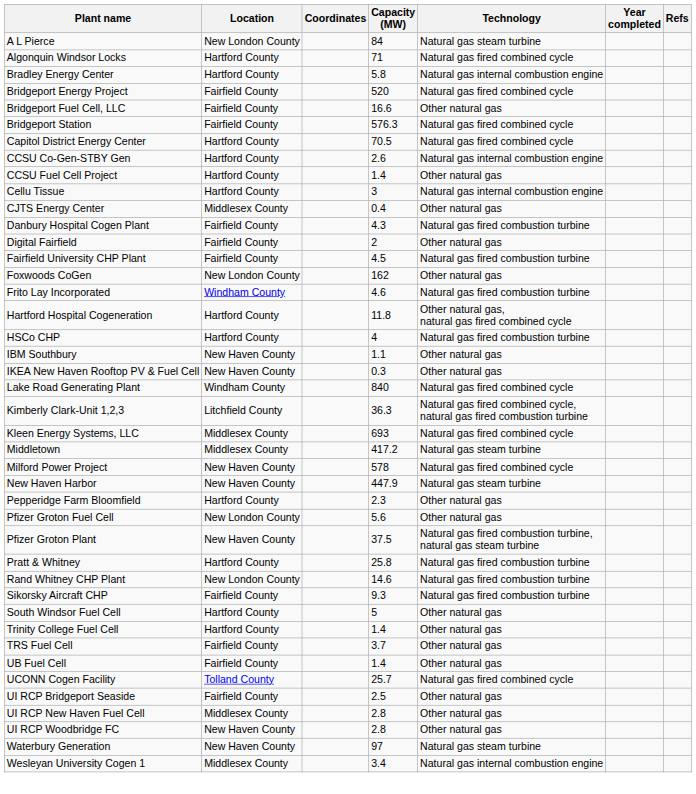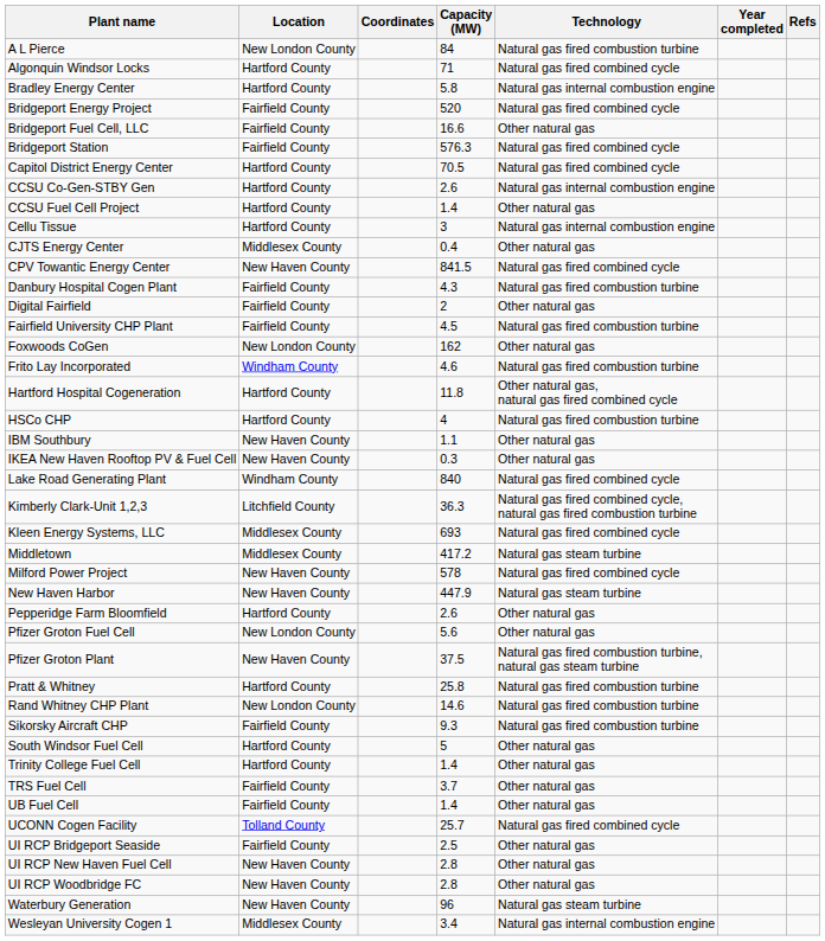A L Pierce | Technology: Natural gas steam turbine -> Natural gas fired combustion turbine
+ row: CPV Towantic Energy Center | New Haven County | 841.5 | Natural gas fired combined cycle
Pepperidge Farm Bloomfield | Capacity (MW): 2.3 -> 2.6
UI RCP New Haven Fuel Cell | Location: Middlesex County -> New Haven County
Waterbury Generation | Capacity (MW): 97 -> 96
